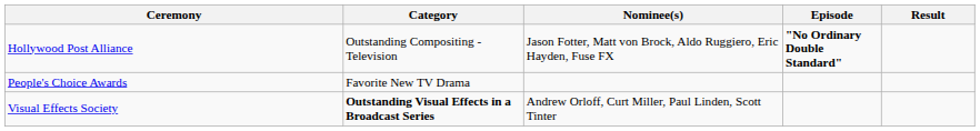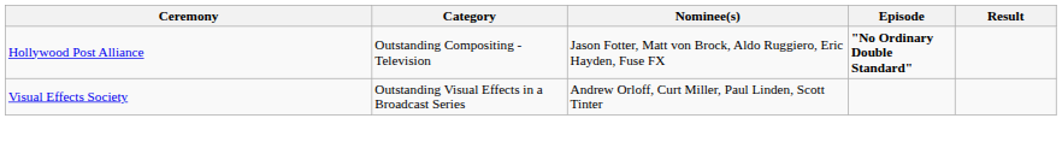- row: People's Choice Awards | Favorite New TV Drama
Visual Effects Society | Category: bold -> normal
